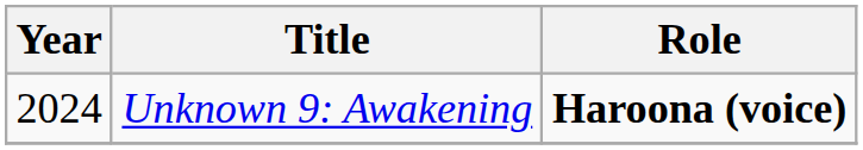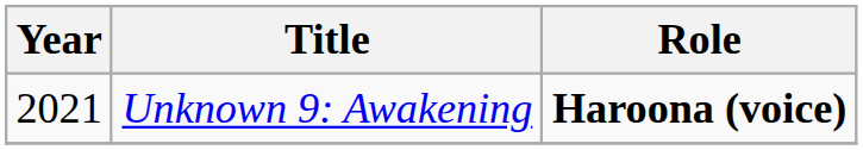Unknown 9: Awakening | Year: 2024 -> 2021
